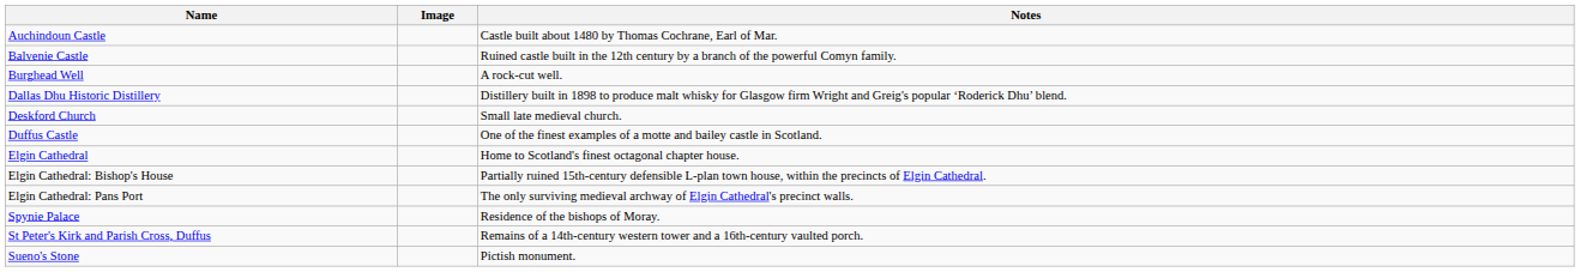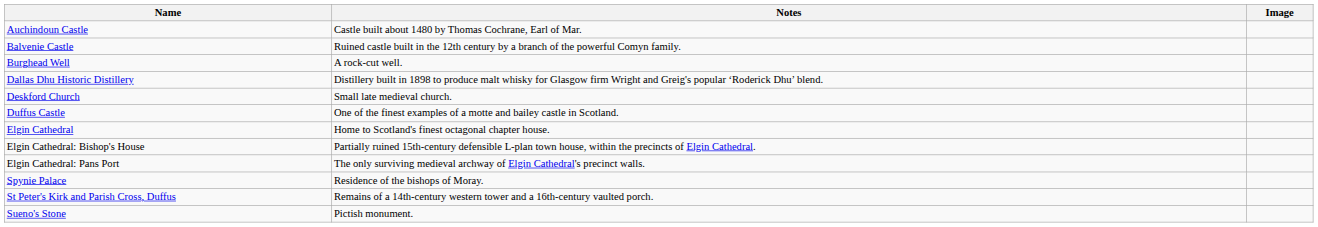columns swapped: Image <-> Notes
